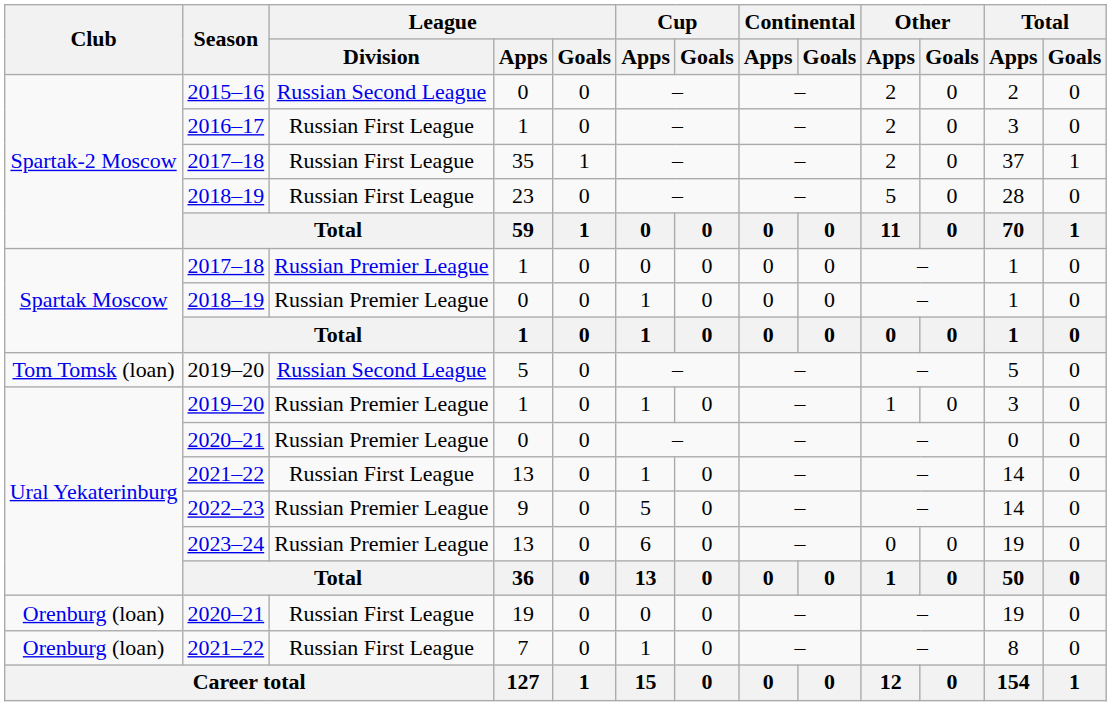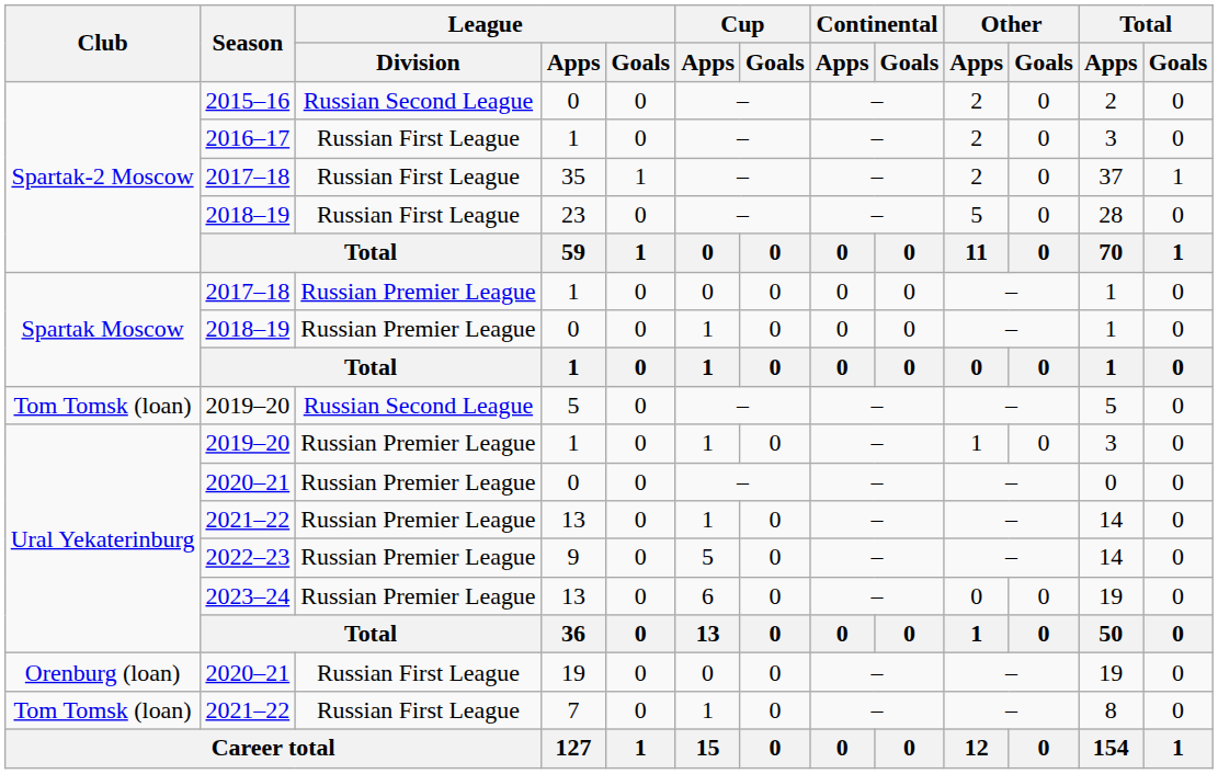2021–22 / 13 | League / Division: Russian First League -> Russian Premier League
2021–22 / 7 | Club: Orenburg (loan) -> Tom Tomsk (loan)
